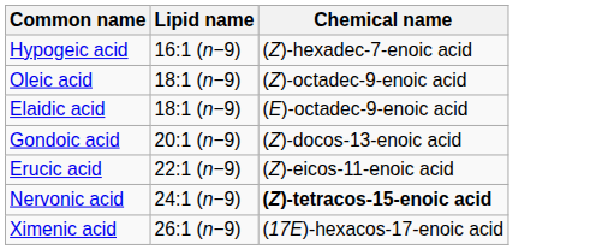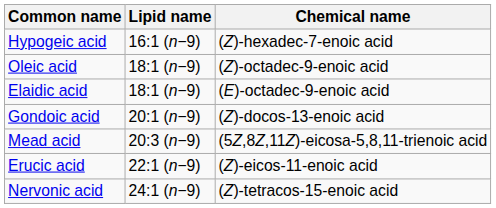+ row: Mead acid | 20:3 (n−9) | (5Z,8Z,11Z)-eicosa-5,8,11-trienoic acid
Nervonic acid | Chemical name: bold -> normal
- row: Ximenic acid | 26:1 (n−9) | (17E)-hexacos-17-enoic acid
